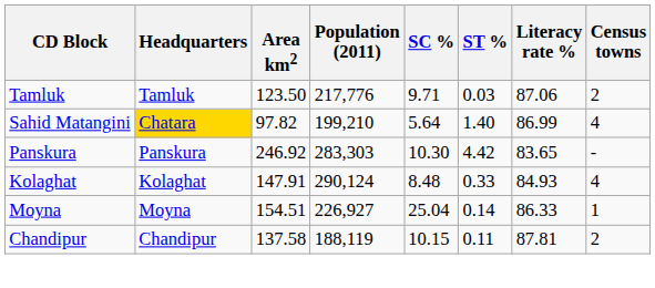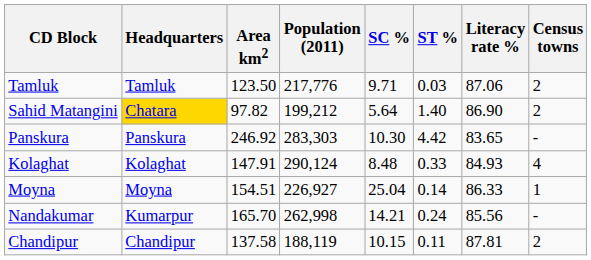Sahid Matangini | Population (2011): 199,210 -> 199,212
Sahid Matangini | Literacy rate %: 86.99 -> 86.90
Sahid Matangini | Census towns: 4 -> 2
+ row: Nandakumar | Kumarpur | 165.70 | 262,998 | 14.21 | 0.24 | 85.56 | -
